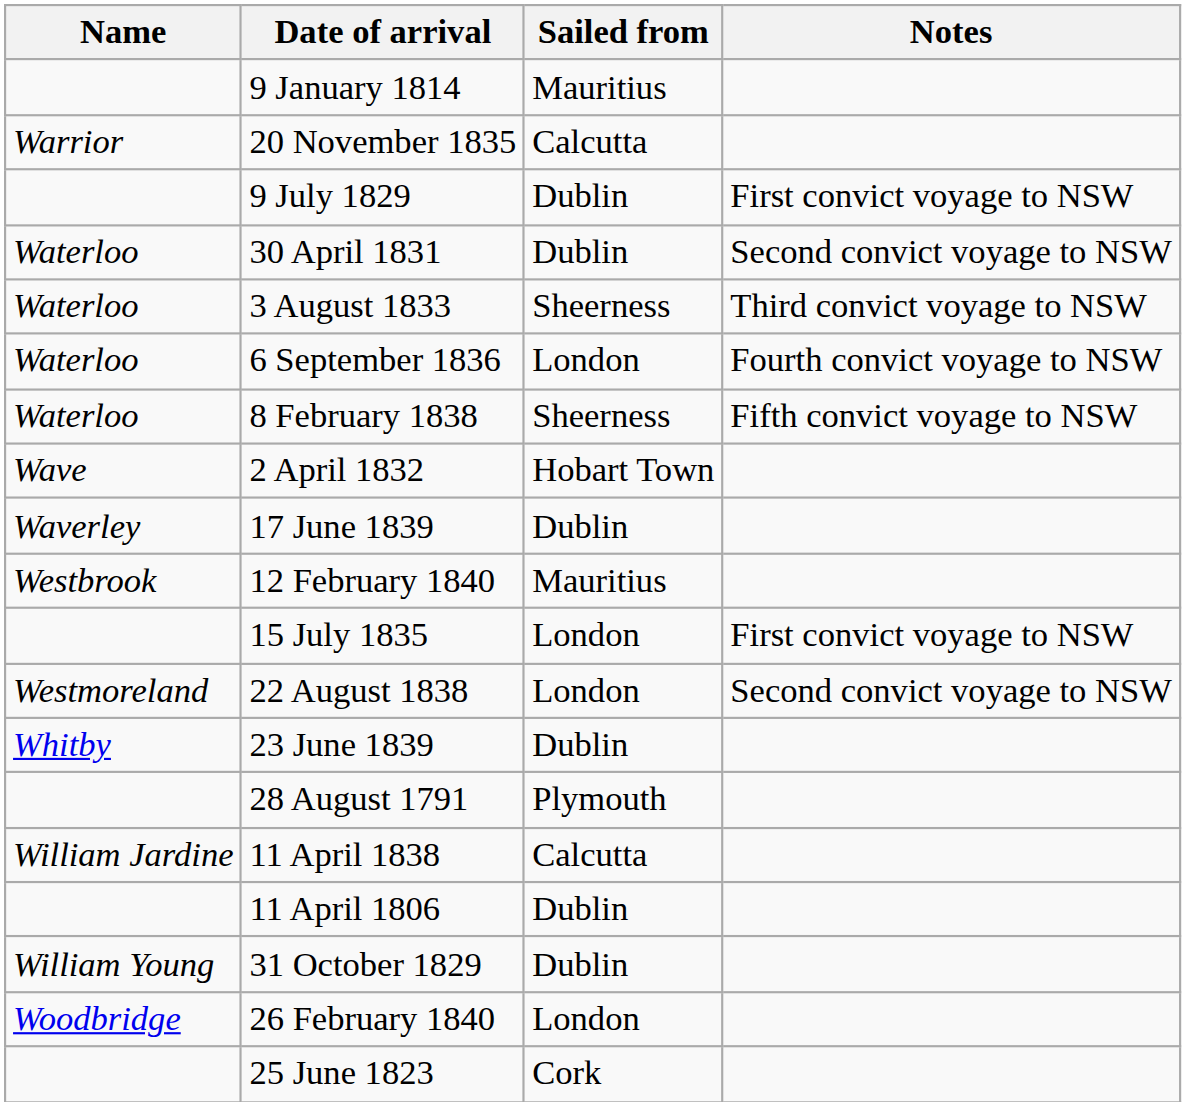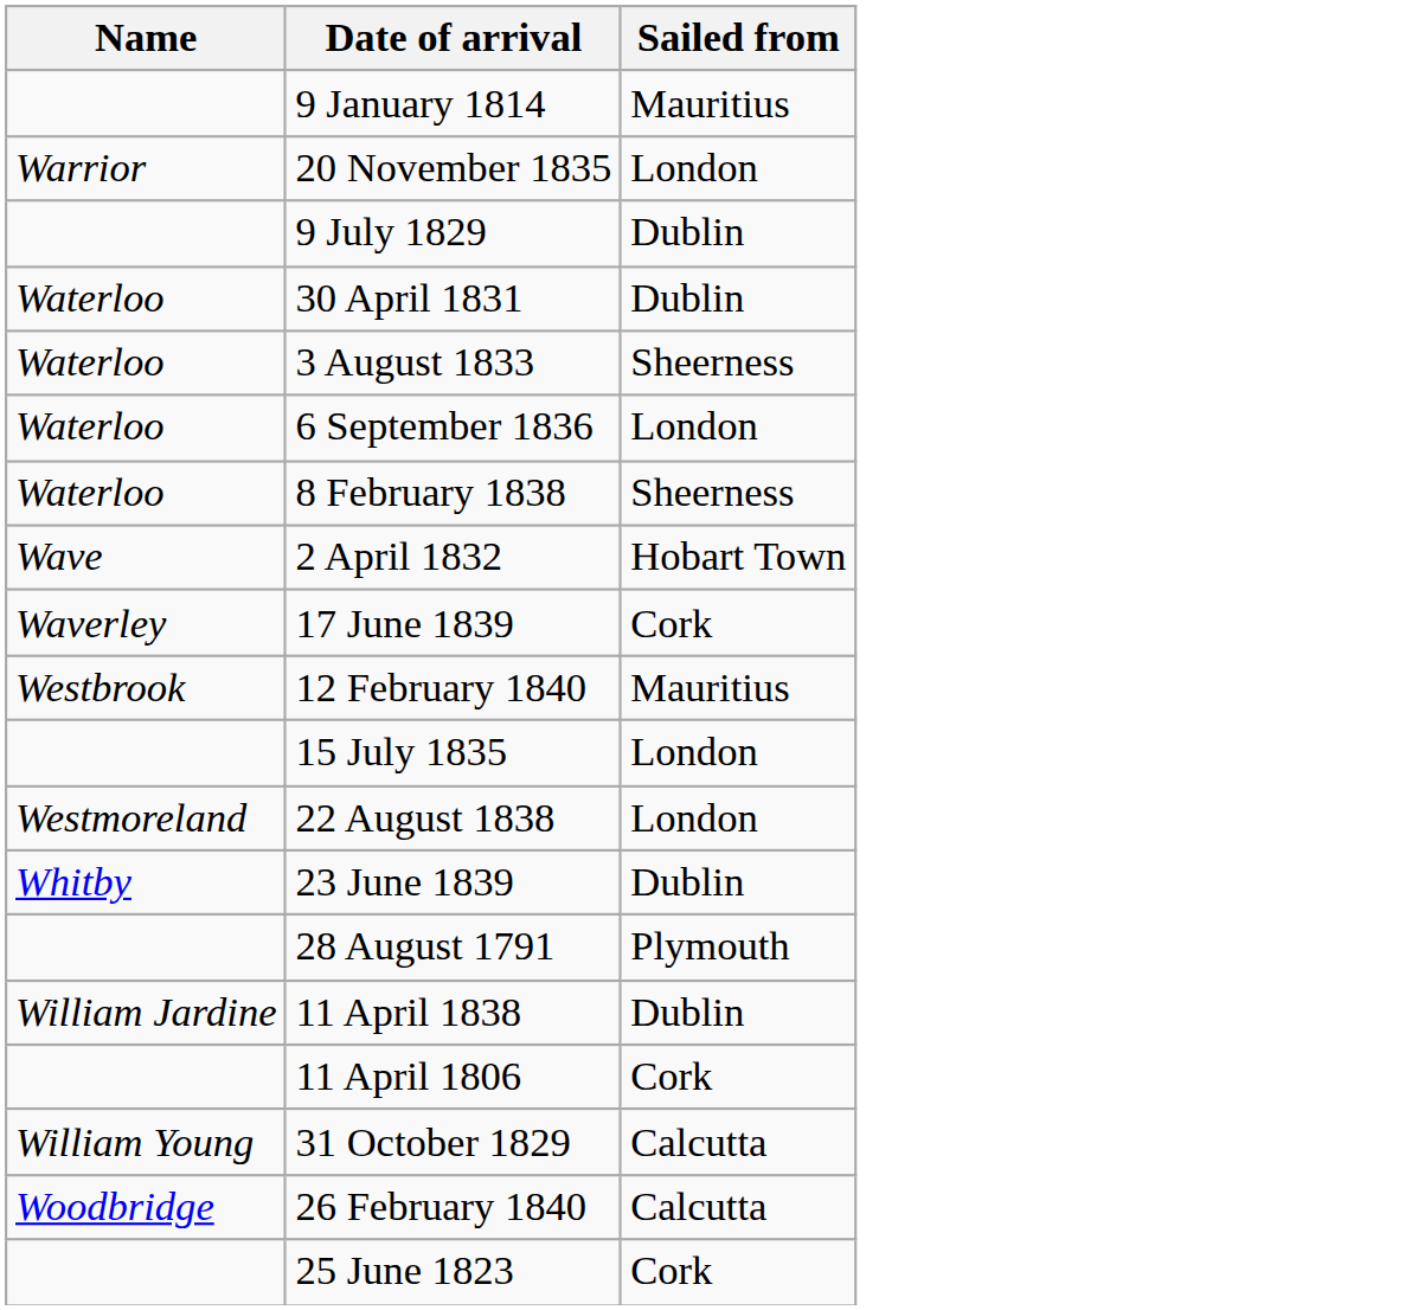- column: Notes | First convict voyage to NSW | Second convict voyage to NSW | Third convict voyage to NSW | Fourth convict voyage to NSW | Fifth convict voyage to NSW | First convict voyage to NSW | Second convict voyage to NSW
20 November 1835 | Sailed from: Calcutta -> London
17 June 1839 | Sailed from: Dublin -> Cork
11 April 1838 | Sailed from: Calcutta -> Dublin
11 April 1806 | Sailed from: Dublin -> Cork
31 October 1829 | Sailed from: Dublin -> Calcutta
26 February 1840 | Sailed from: London -> Calcutta
